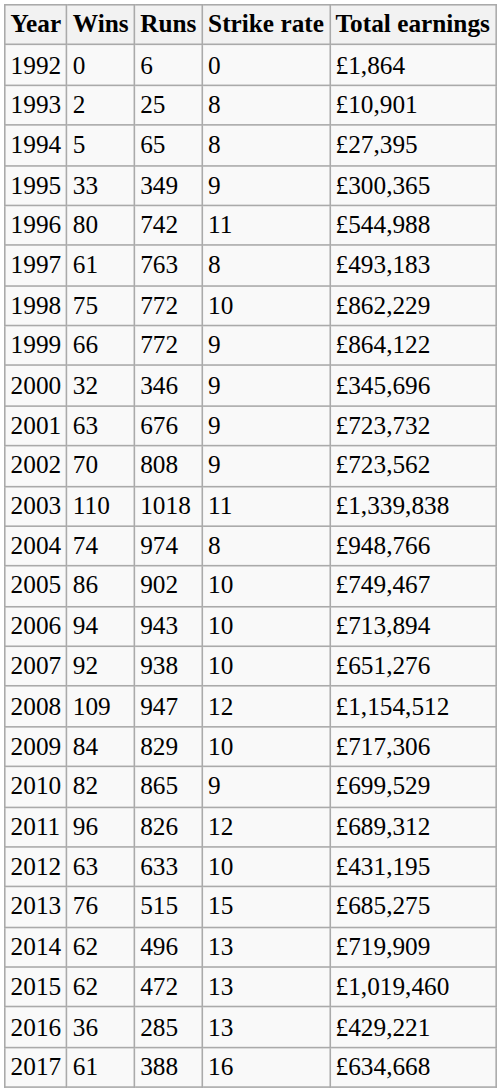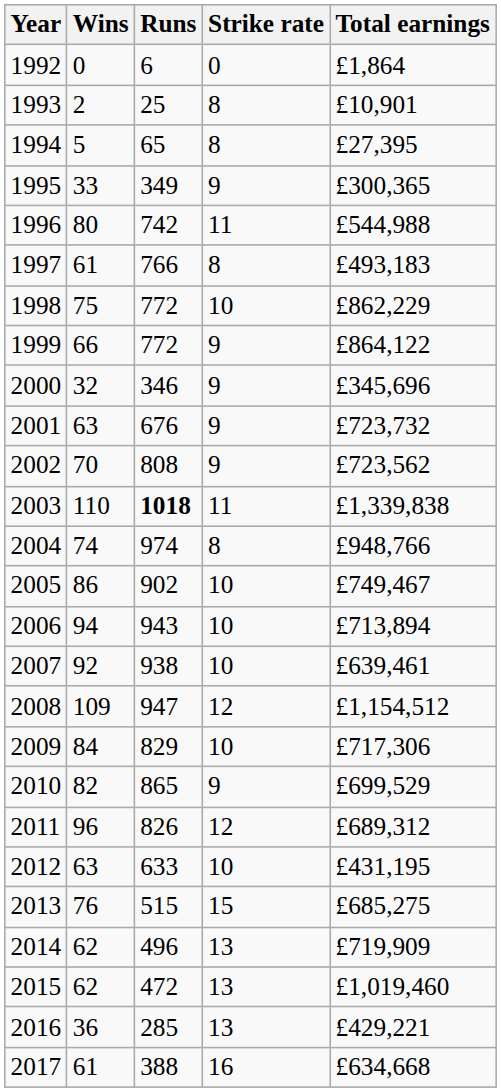1997 | Runs: 763 -> 766
2003 | Runs: normal -> bold
2007 | Total earnings: £651,276 -> £639,461
